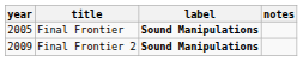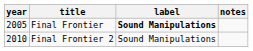Final Frontier 2 | year: 2009 -> 2010
Final Frontier 2 | label: bold -> normal
